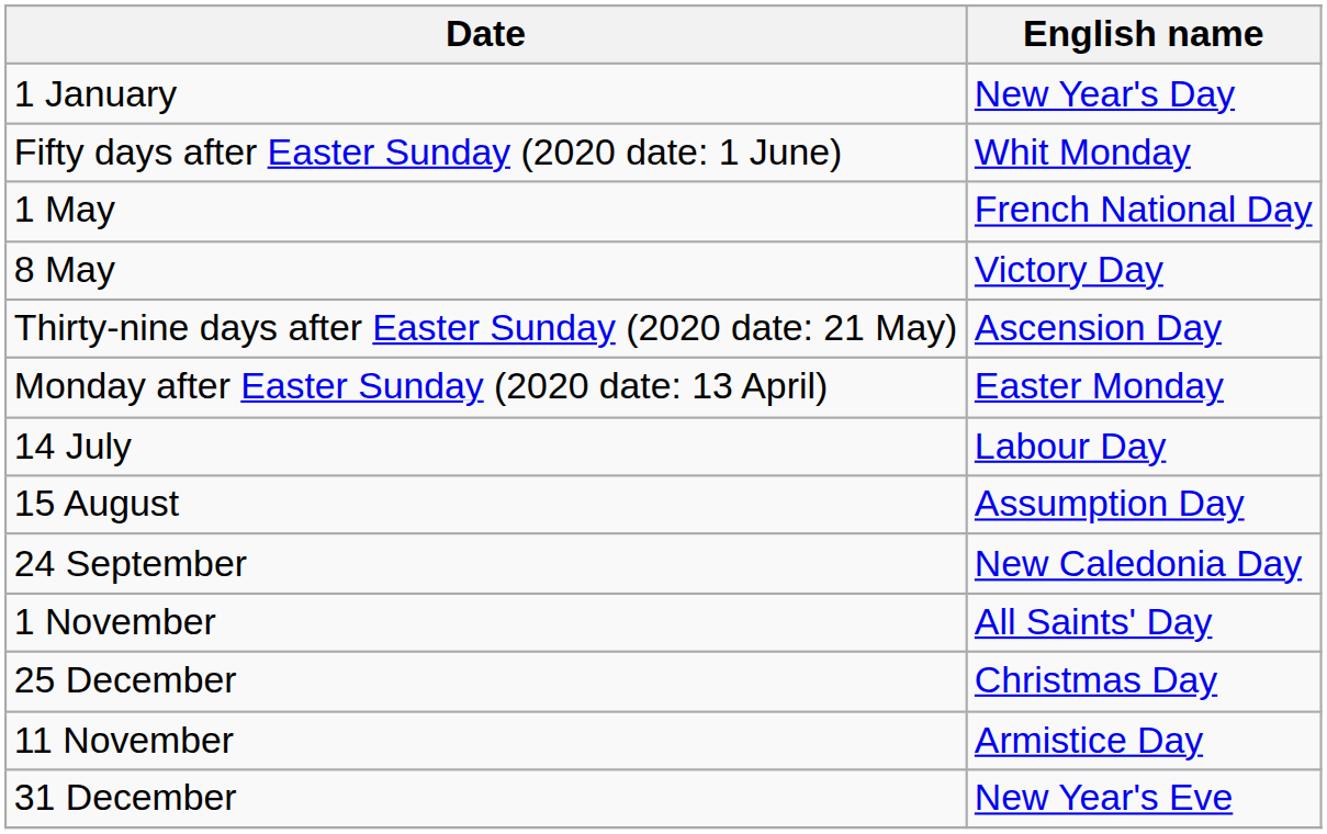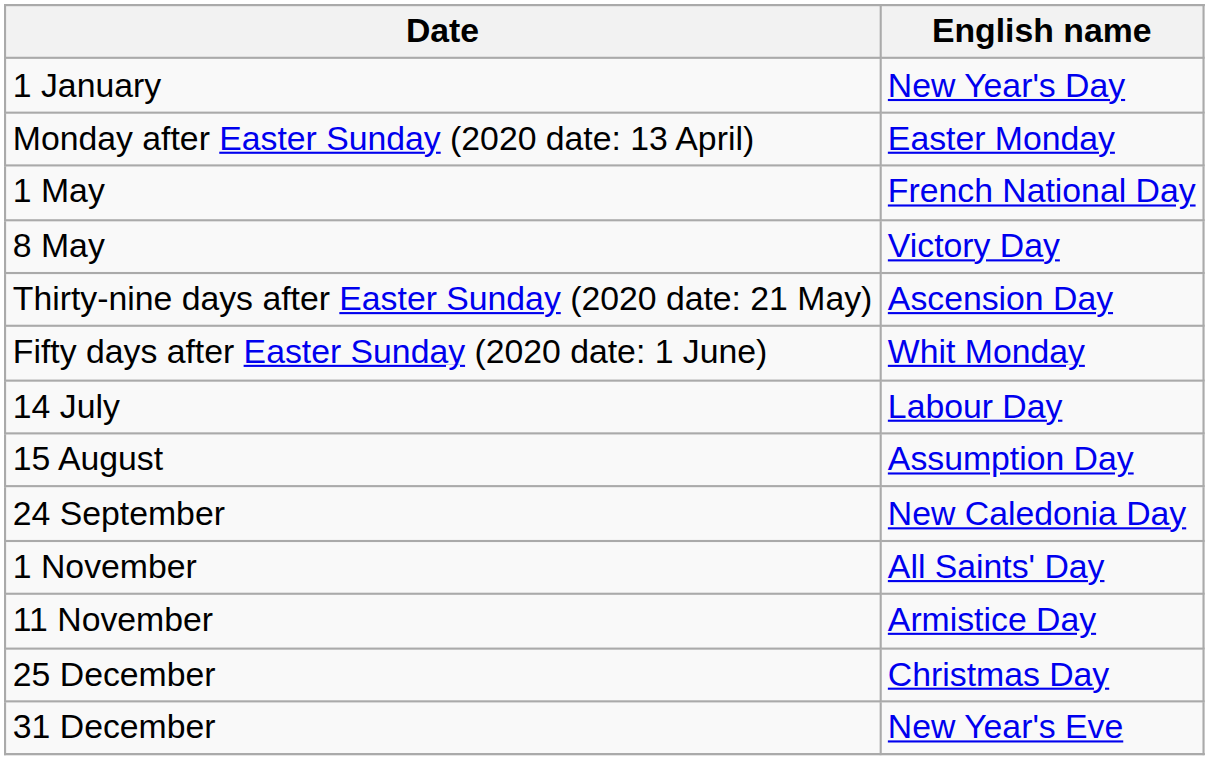rows swapped: Monday after Easter Sunday (2020 date: 13 April) <-> Fifty days after Easter Sunday (2020 date: 1 June)
rows swapped: 11 November <-> 25 December
